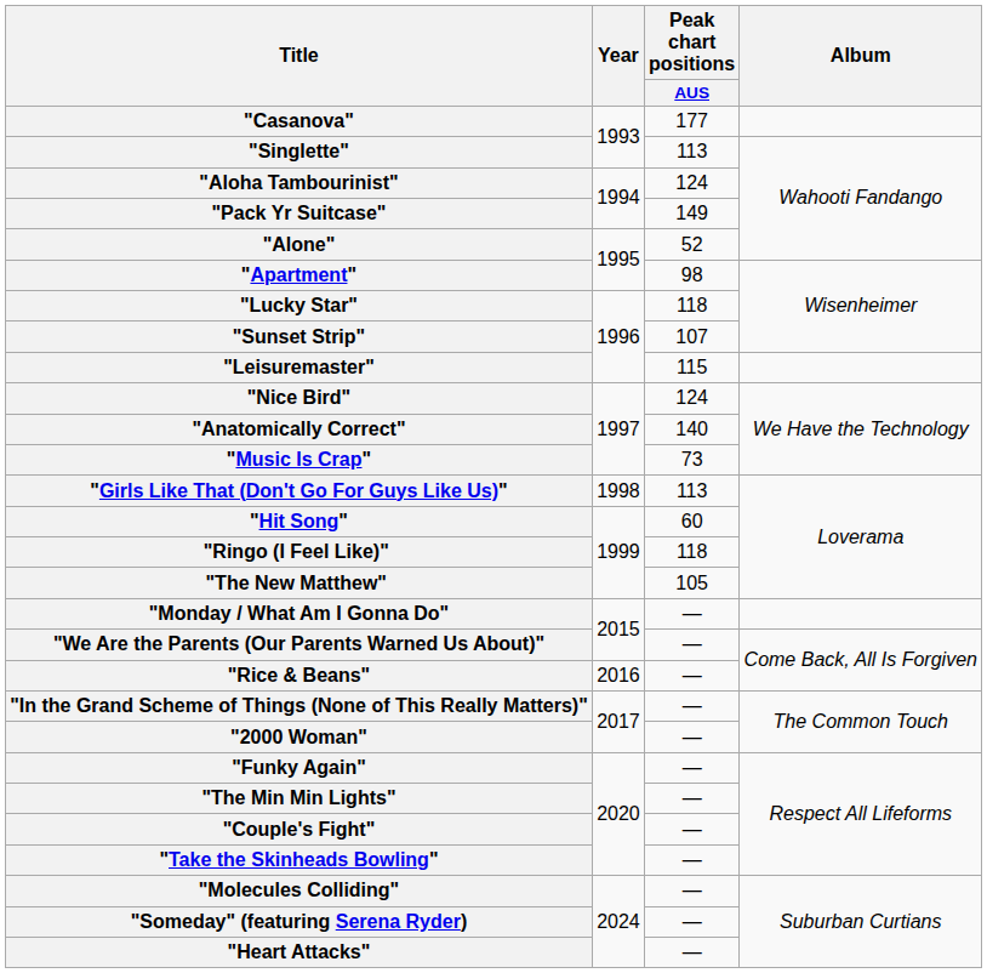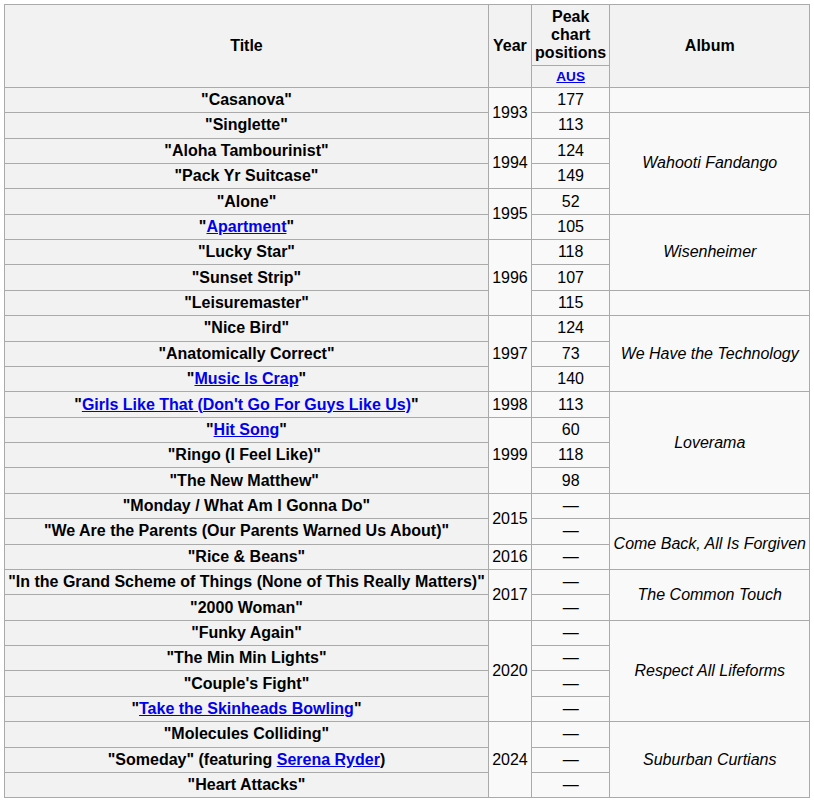"Apartment" | Peak chart positions / AUS: 98 -> 105
"Anatomically Correct" | Peak chart positions / AUS: 140 -> 73
"Music Is Crap" | Peak chart positions / AUS: 73 -> 140
"The New Matthew" | Peak chart positions / AUS: 105 -> 98
